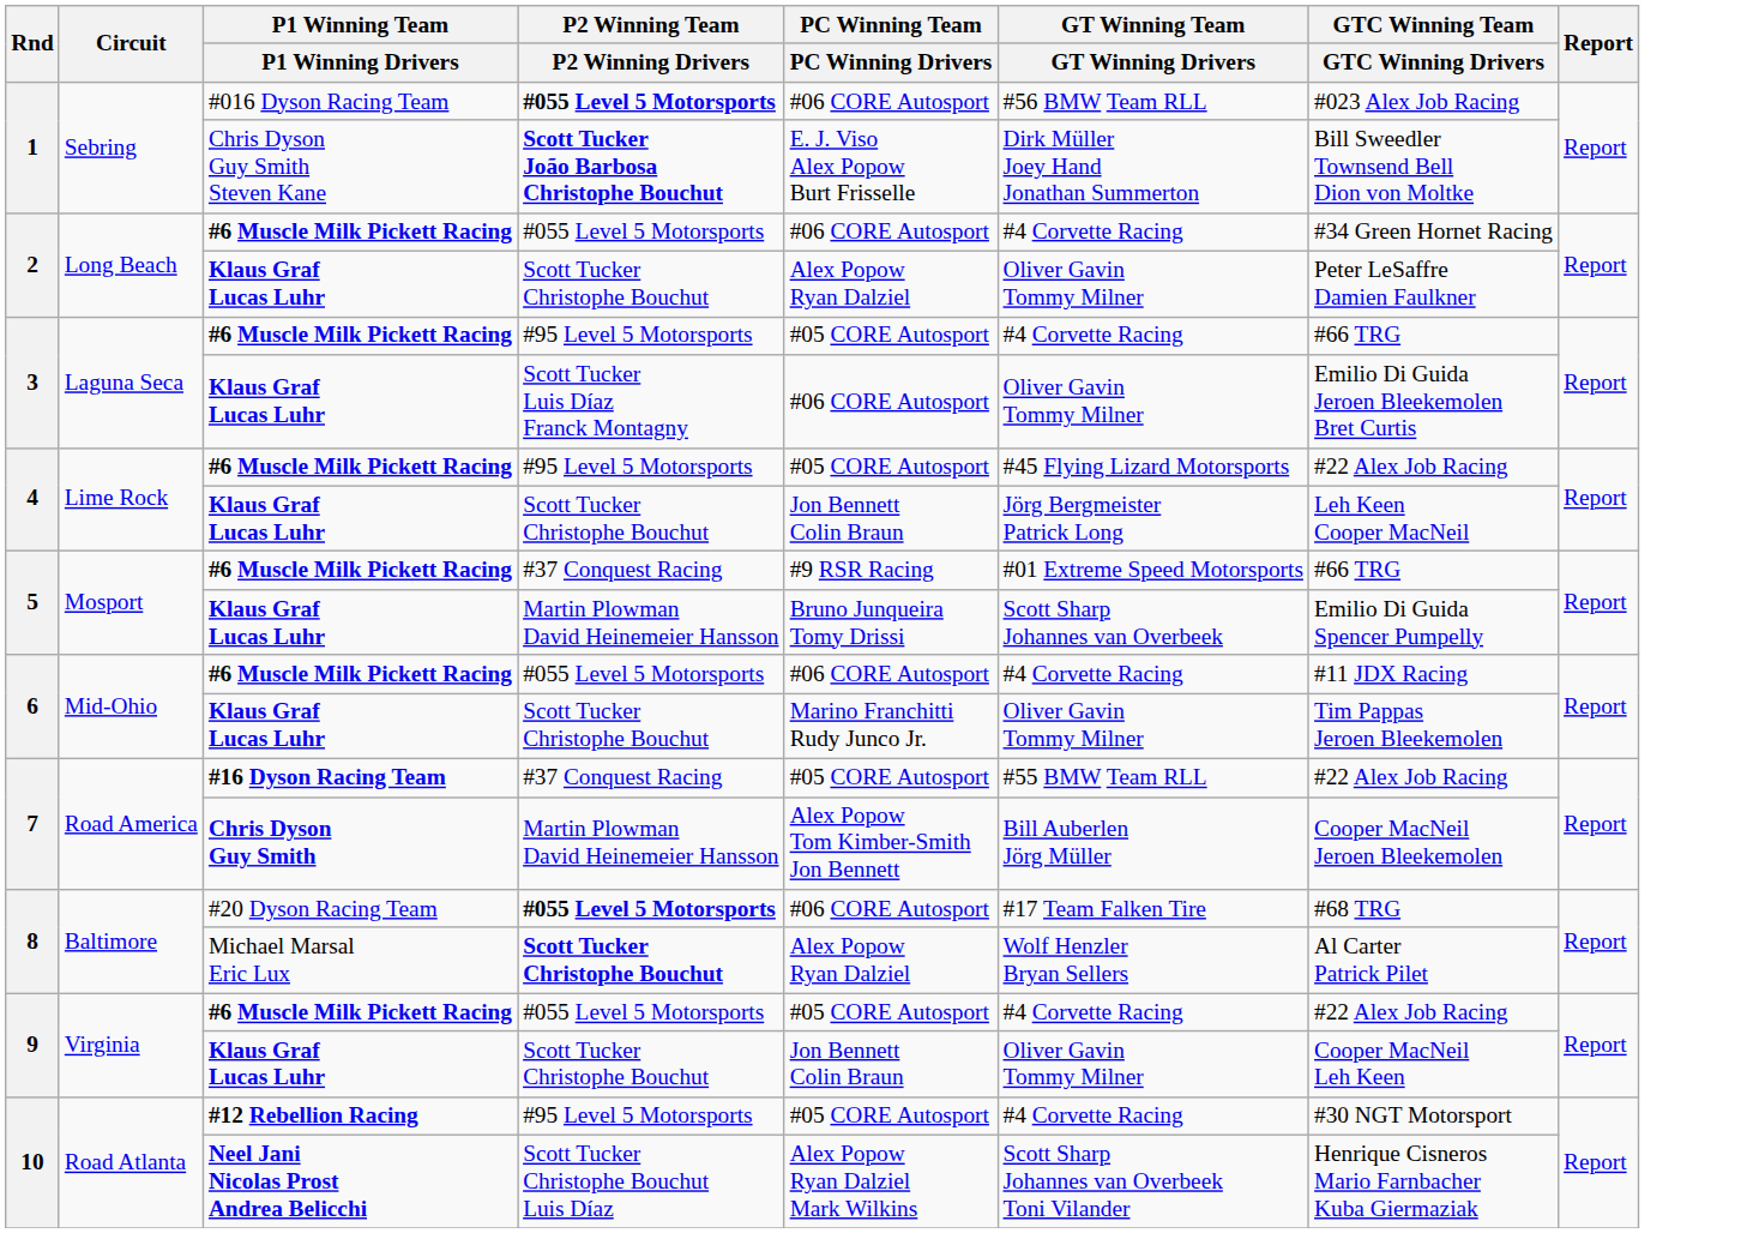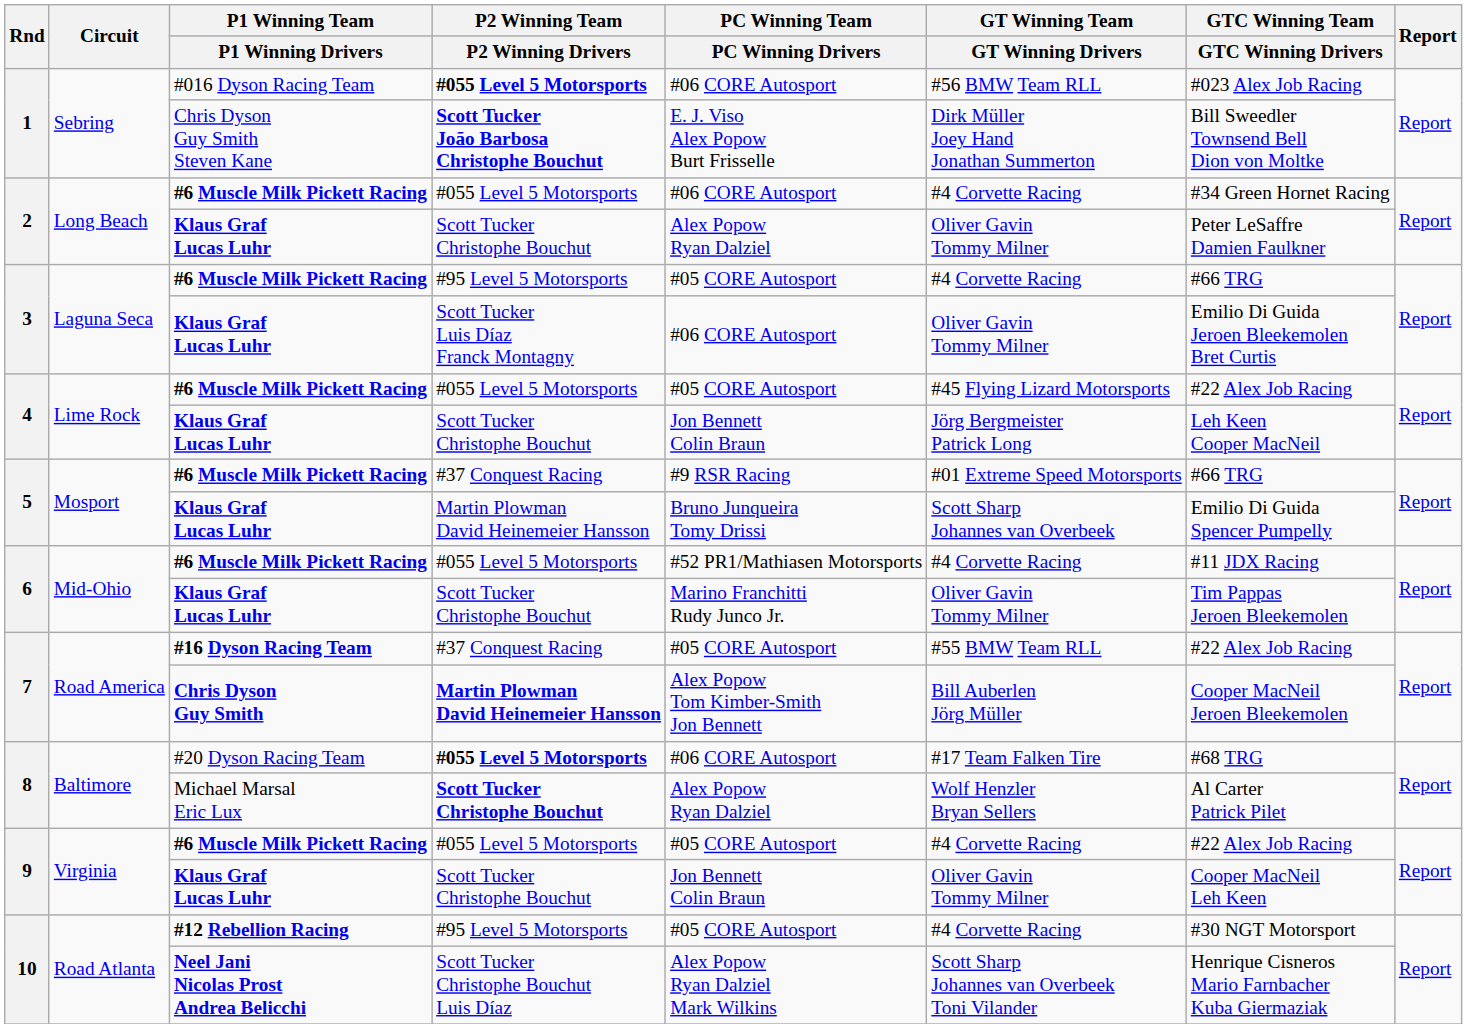4 / #6 Muscle Milk Pickett Racing | P2 Winning Team / P2 Winning Drivers: #95 Level 5 Motorsports -> #055 Level 5 Motorsports
6 / #6 Muscle Milk Pickett Racing | PC Winning Team / PC Winning Drivers: #06 CORE Autosport -> #52 PR1/Mathiasen Motorsports
7 / Chris Dyson Guy Smith | P2 Winning Team / P2 Winning Drivers: normal -> bold
